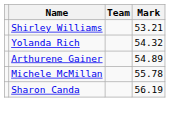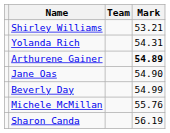Yolanda Rich | Mark: 54.32 -> 54.31
Arthurene Gainer | Mark: normal -> bold
+ row: Jane Oas | 54.90
+ row: Beverly Day | 54.99
Michele McMillan | Mark: 55.78 -> 55.76
